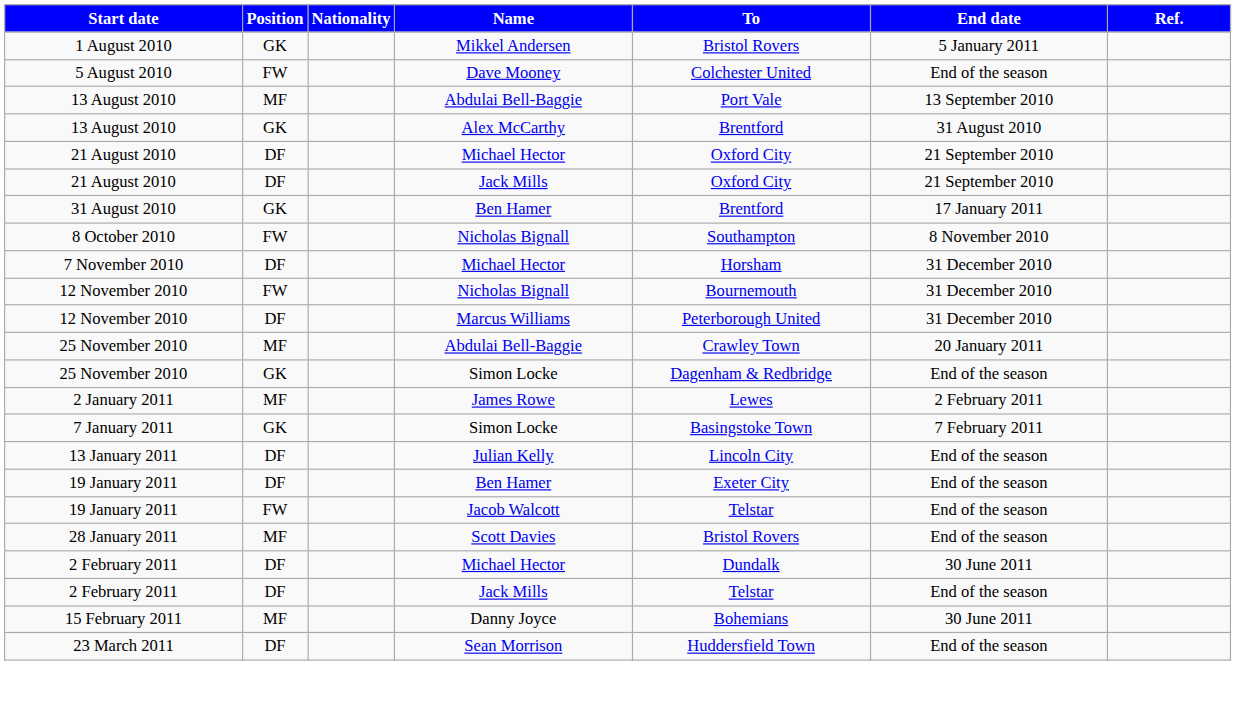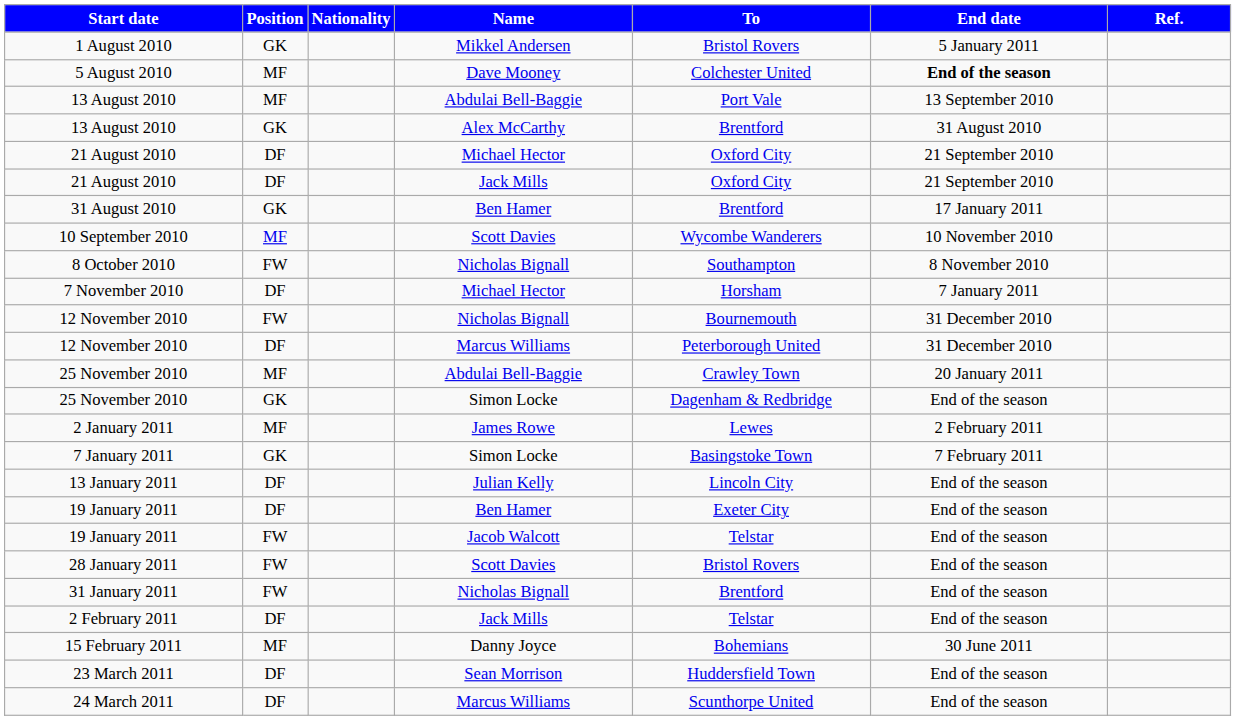5 August 2010 | Position: FW -> MF
5 August 2010 | End date: normal -> bold
+ row: 10 September 2010 | MF | Scott Davies | Wycombe Wanderers | 10 November 2010
7 November 2010 | End date: 31 December 2010 -> 7 January 2011
28 January 2011 | Position: MF -> FW
+ row: 31 January 2011 | FW | Nicholas Bignall | Brentford | End of the season
- row: 2 February 2011 | DF | Michael Hector | Dundalk | 30 June 2011
+ row: 24 March 2011 | DF | Marcus Williams | Scunthorpe United | End of the season
